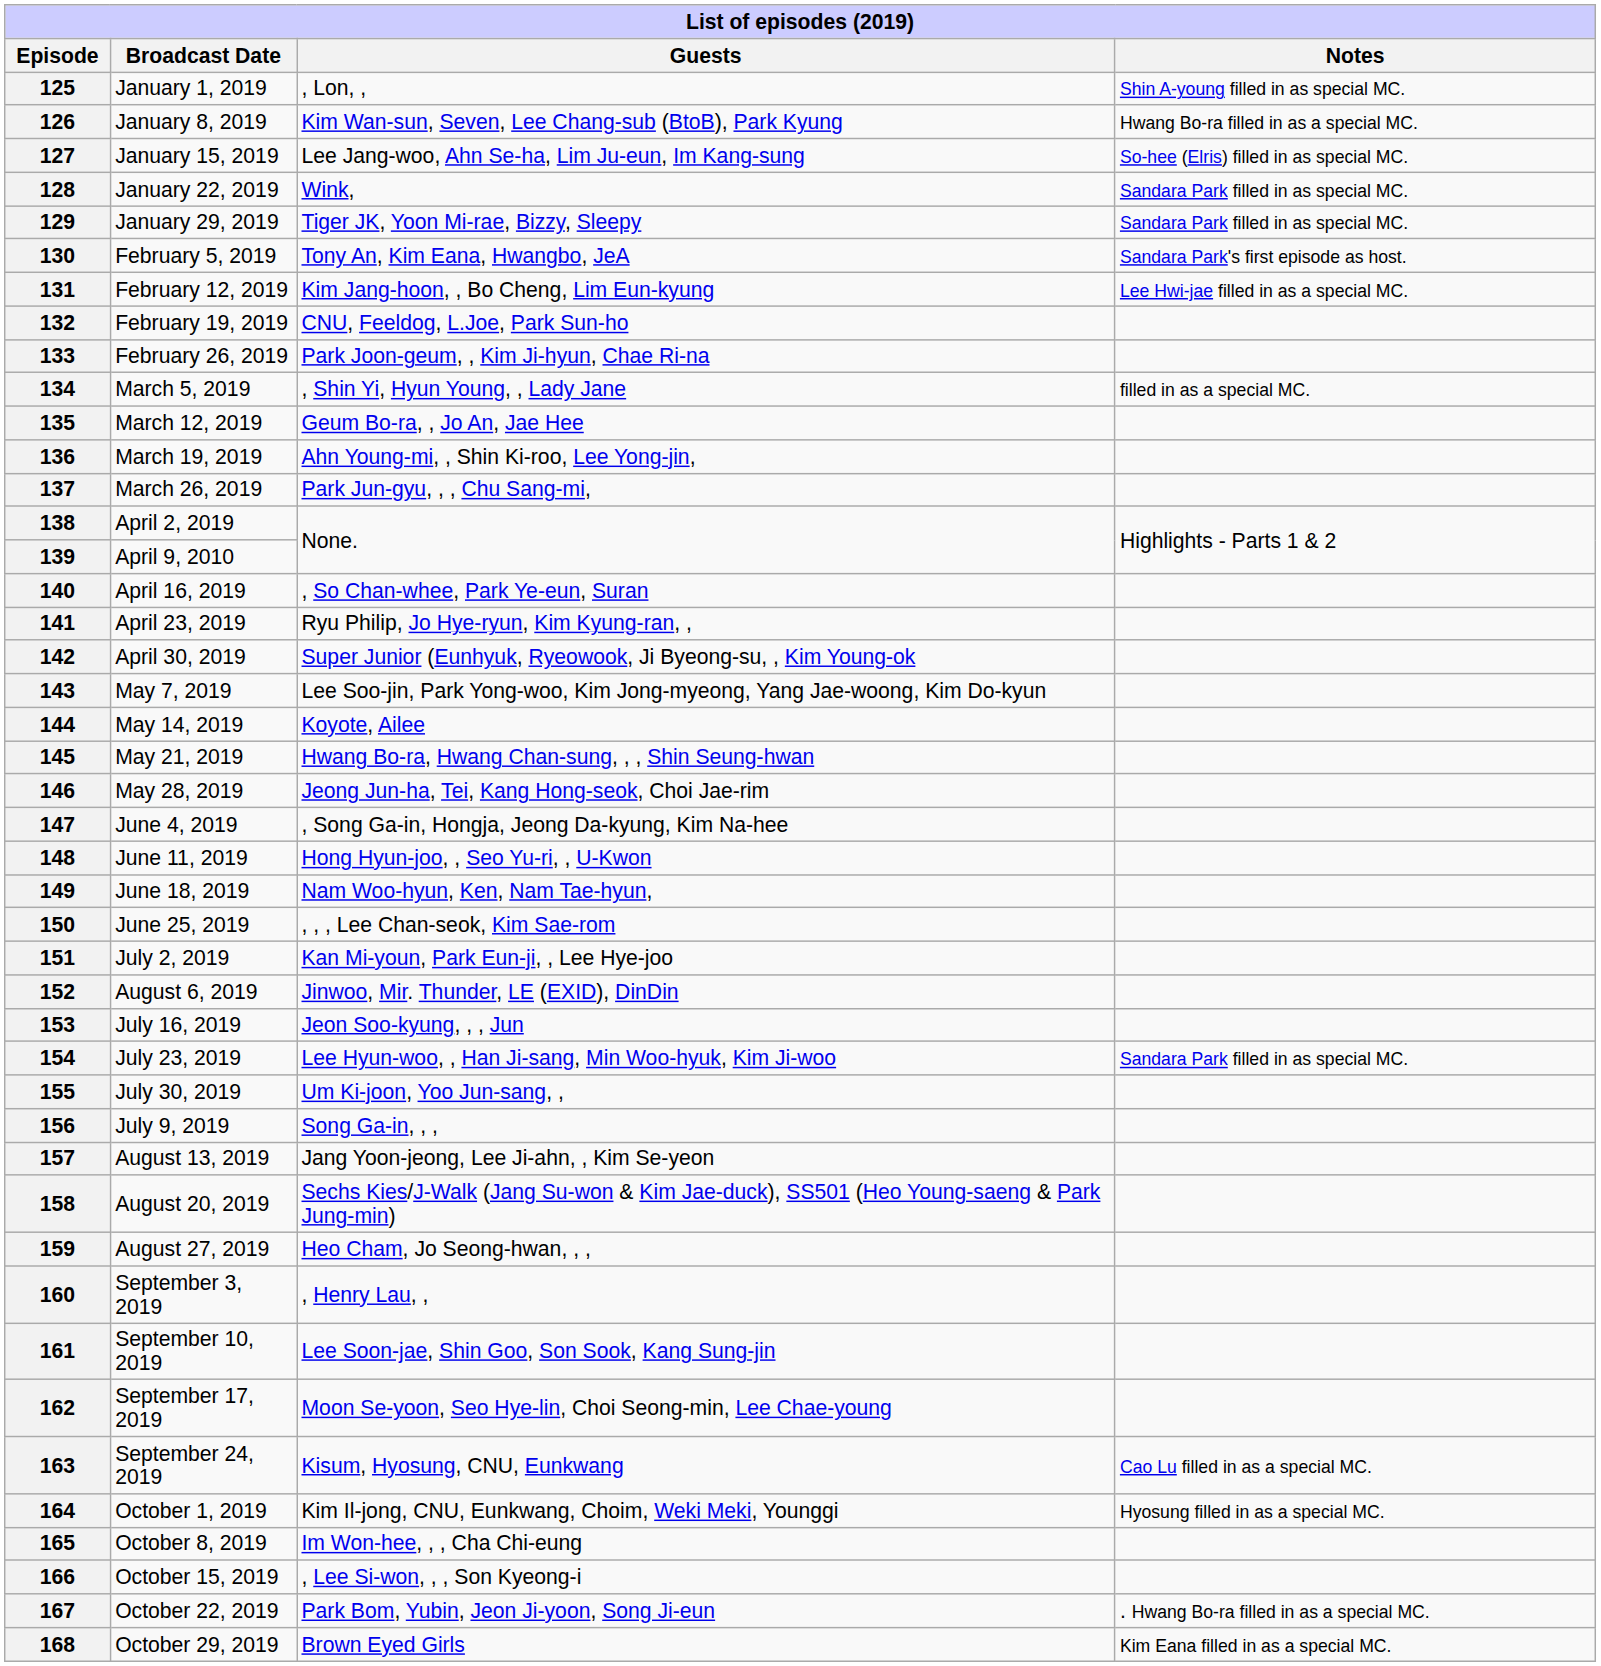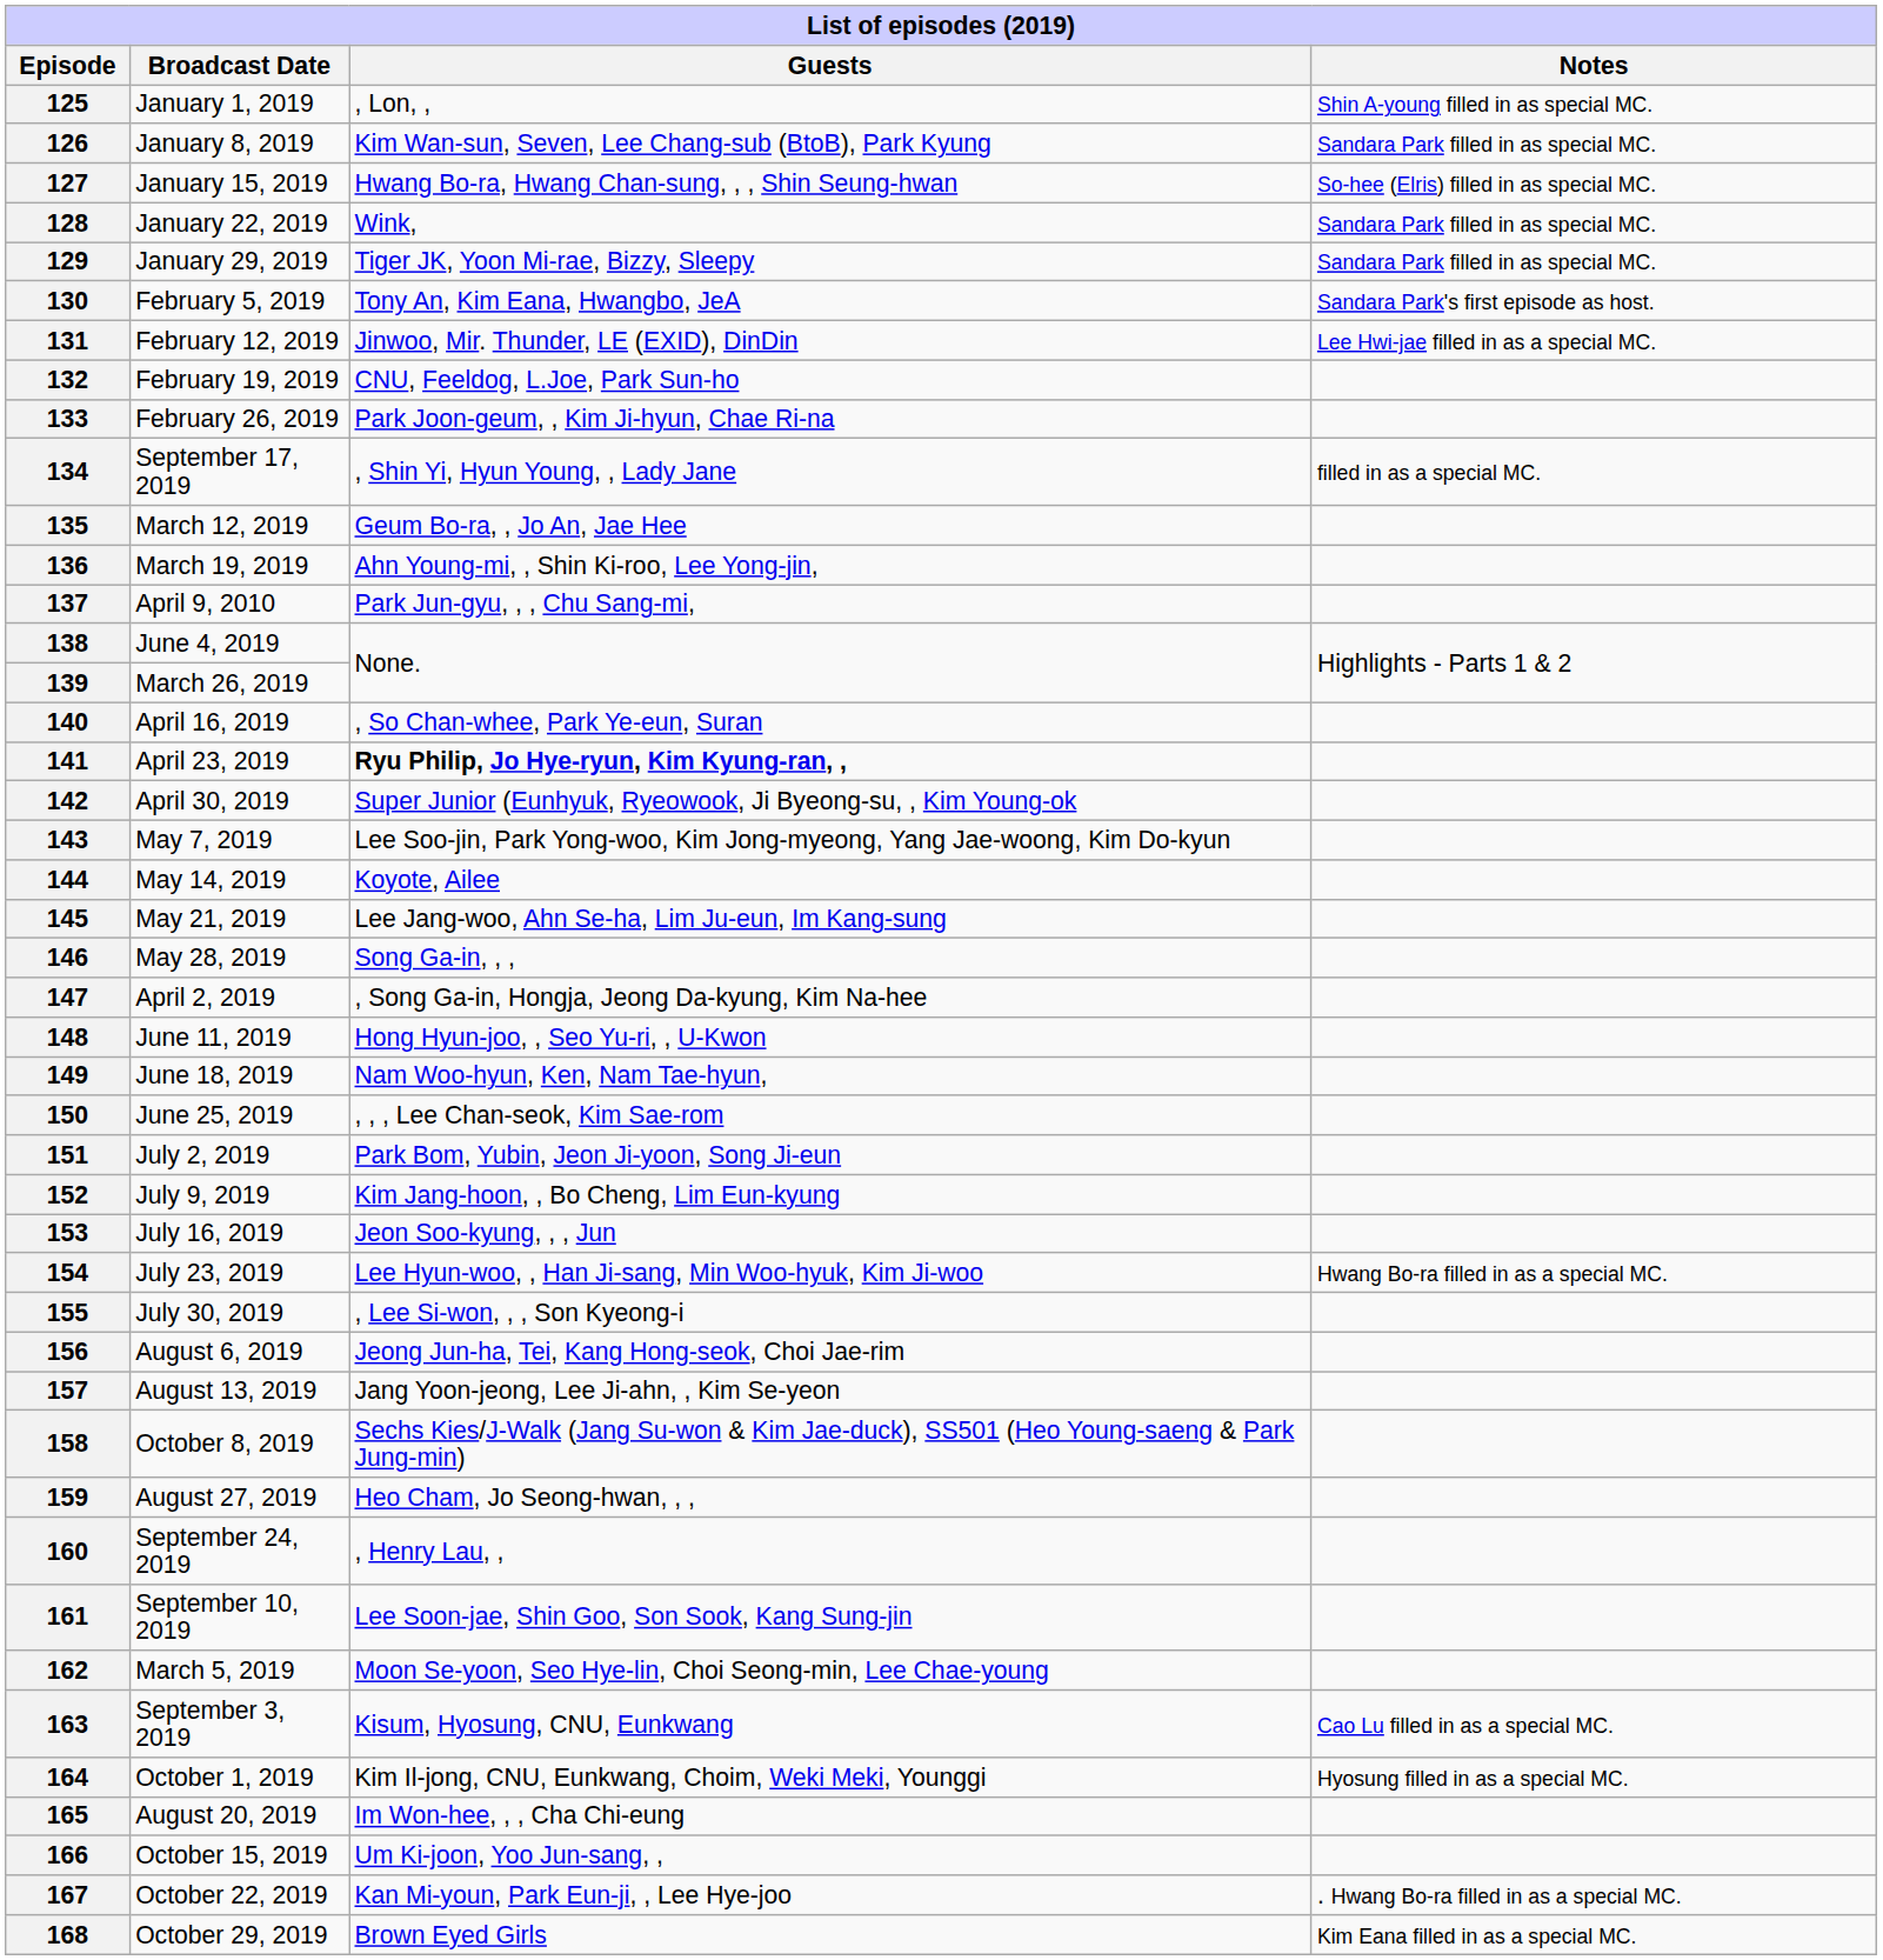126 | Notes: Hwang Bo-ra filled in as a special MC. -> Sandara Park filled in as special MC.
127 | Guests: Lee Jang-woo, Ahn Se-ha, Lim Ju-eun, Im Kang-sung -> Hwang Bo-ra, Hwang Chan-sung, , , Shin Seung-hwan
131 | Guests: Kim Jang-hoon, , Bo Cheng, Lim Eun-kyung -> Jinwoo, Mir. Thunder, LE (EXID), DinDin
134 | Broadcast Date: March 5, 2019 -> September 17, 2019
137 | Broadcast Date: March 26, 2019 -> April 9, 2010
138 | Broadcast Date: April 2, 2019 -> June 4, 2019
139 | Broadcast Date: April 9, 2010 -> March 26, 2019
141 | Guests: normal -> bold
145 | Guests: Hwang Bo-ra, Hwang Chan-sung, , , Shin Seung-hwan -> Lee Jang-woo, Ahn Se-ha, Lim Ju-eun, Im Kang-sung
146 | Guests: Jeong Jun-ha, Tei, Kang Hong-seok, Choi Jae-rim -> Song Ga-in, , ,
147 | Broadcast Date: June 4, 2019 -> April 2, 2019
151 | Guests: Kan Mi-youn, Park Eun-ji, , Lee Hye-joo -> Park Bom, Yubin, Jeon Ji-yoon, Song Ji-eun
152 | Broadcast Date: August 6, 2019 -> July 9, 2019
152 | Guests: Jinwoo, Mir. Thunder, LE (EXID), DinDin -> Kim Jang-hoon, , Bo Cheng, Lim Eun-kyung
154 | Notes: Sandara Park filled in as special MC. -> Hwang Bo-ra filled in as a special MC.
155 | Guests: Um Ki-joon, Yoo Jun-sang, , -> , Lee Si-won, , , Son Kyeong-i
156 | Broadcast Date: July 9, 2019 -> August 6, 2019
156 | Guests: Song Ga-in, , , -> Jeong Jun-ha, Tei, Kang Hong-seok, Choi Jae-rim
158 | Broadcast Date: August 20, 2019 -> October 8, 2019
160 | Broadcast Date: September 3, 2019 -> September 24, 2019
162 | Broadcast Date: September 17, 2019 -> March 5, 2019
163 | Broadcast Date: September 24, 2019 -> September 3, 2019
165 | Broadcast Date: October 8, 2019 -> August 20, 2019
166 | Guests: , Lee Si-won, , , Son Kyeong-i -> Um Ki-joon, Yoo Jun-sang, ,
167 | Guests: Park Bom, Yubin, Jeon Ji-yoon, Song Ji-eun -> Kan Mi-youn, Park Eun-ji, , Lee Hye-joo
